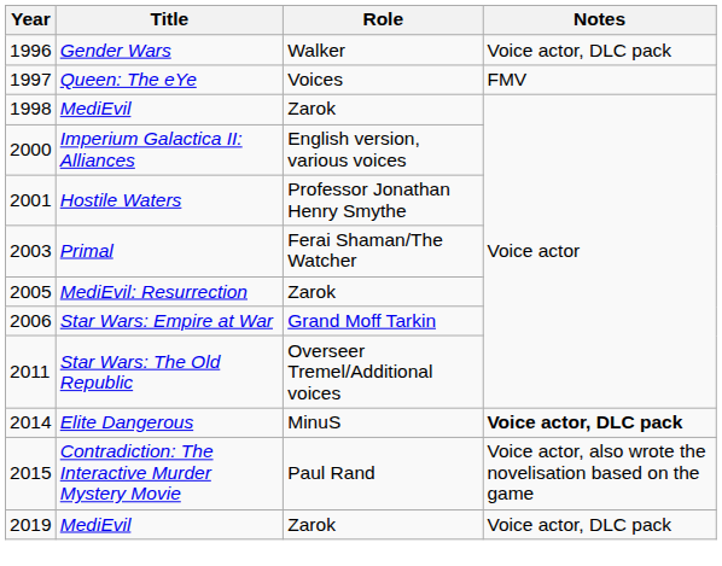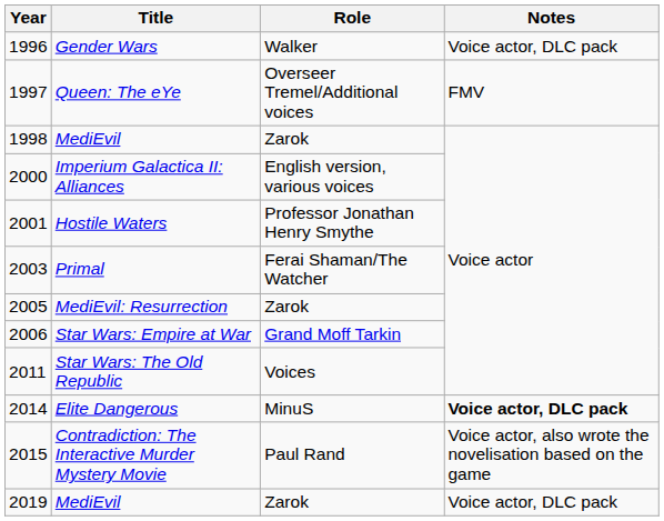Queen: The eYe | Role: Voices -> Overseer Tremel/Additional voices
Star Wars: The Old Republic | Role: Overseer Tremel/Additional voices -> Voices
